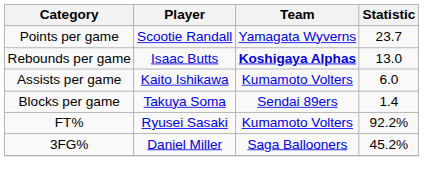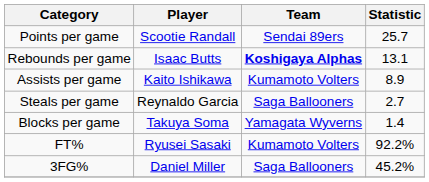Points per game | Team: Yamagata Wyverns -> Sendai 89ers
Points per game | Statistic: 23.7 -> 25.7
Rebounds per game | Statistic: 13.0 -> 13.1
Assists per game | Statistic: 6.0 -> 8.9
+ row: Steals per game | Reynaldo Garcia | Saga Ballooners | 2.7
Blocks per game | Team: Sendai 89ers -> Yamagata Wyverns
